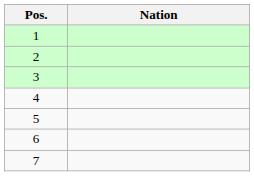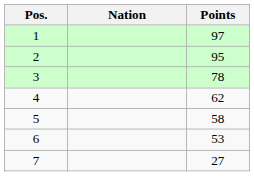+ column: Points | 97 | 95 | 78 | 62 | 58 | 53 | 27
